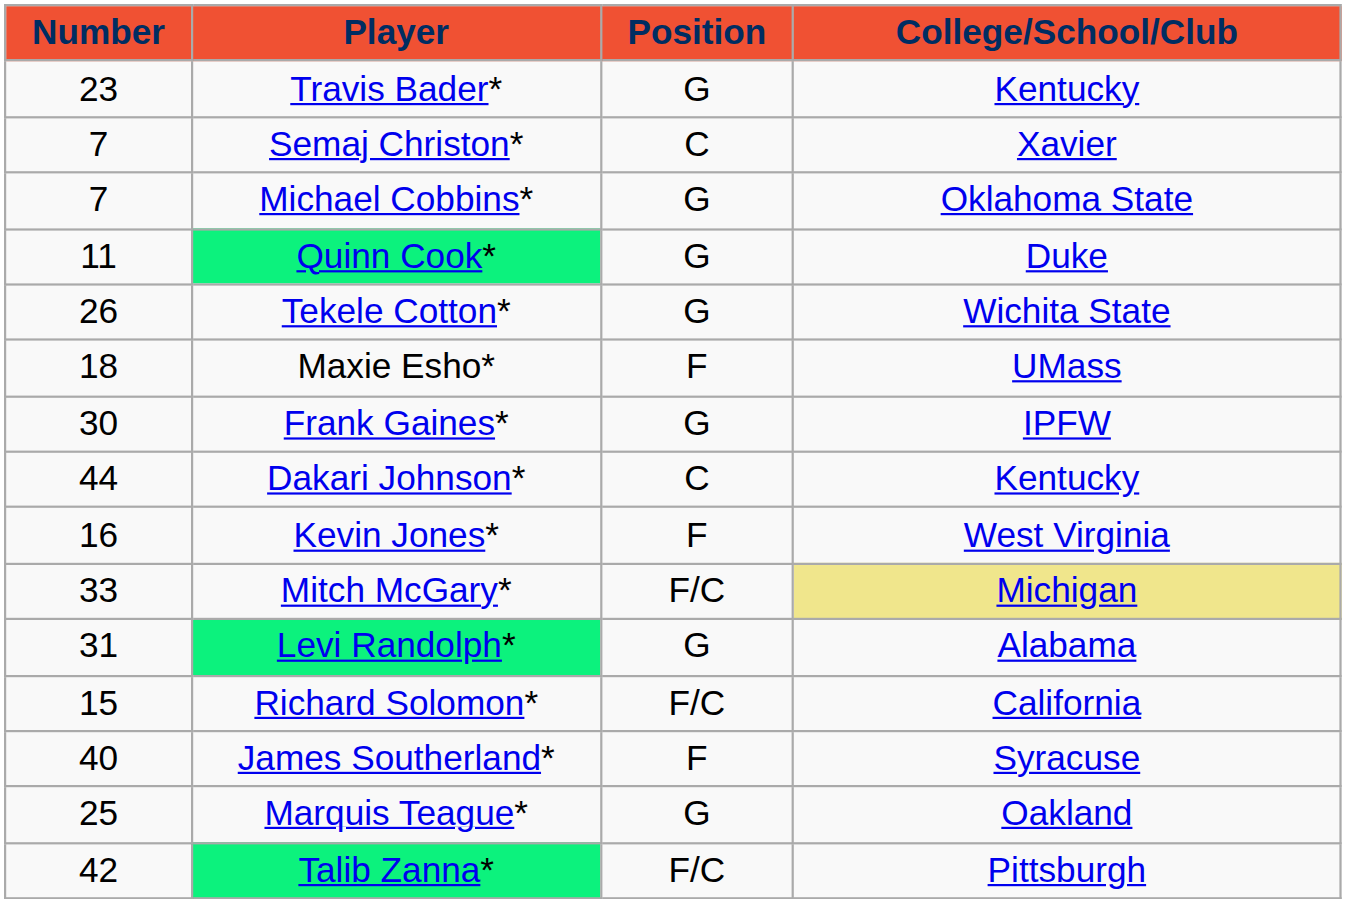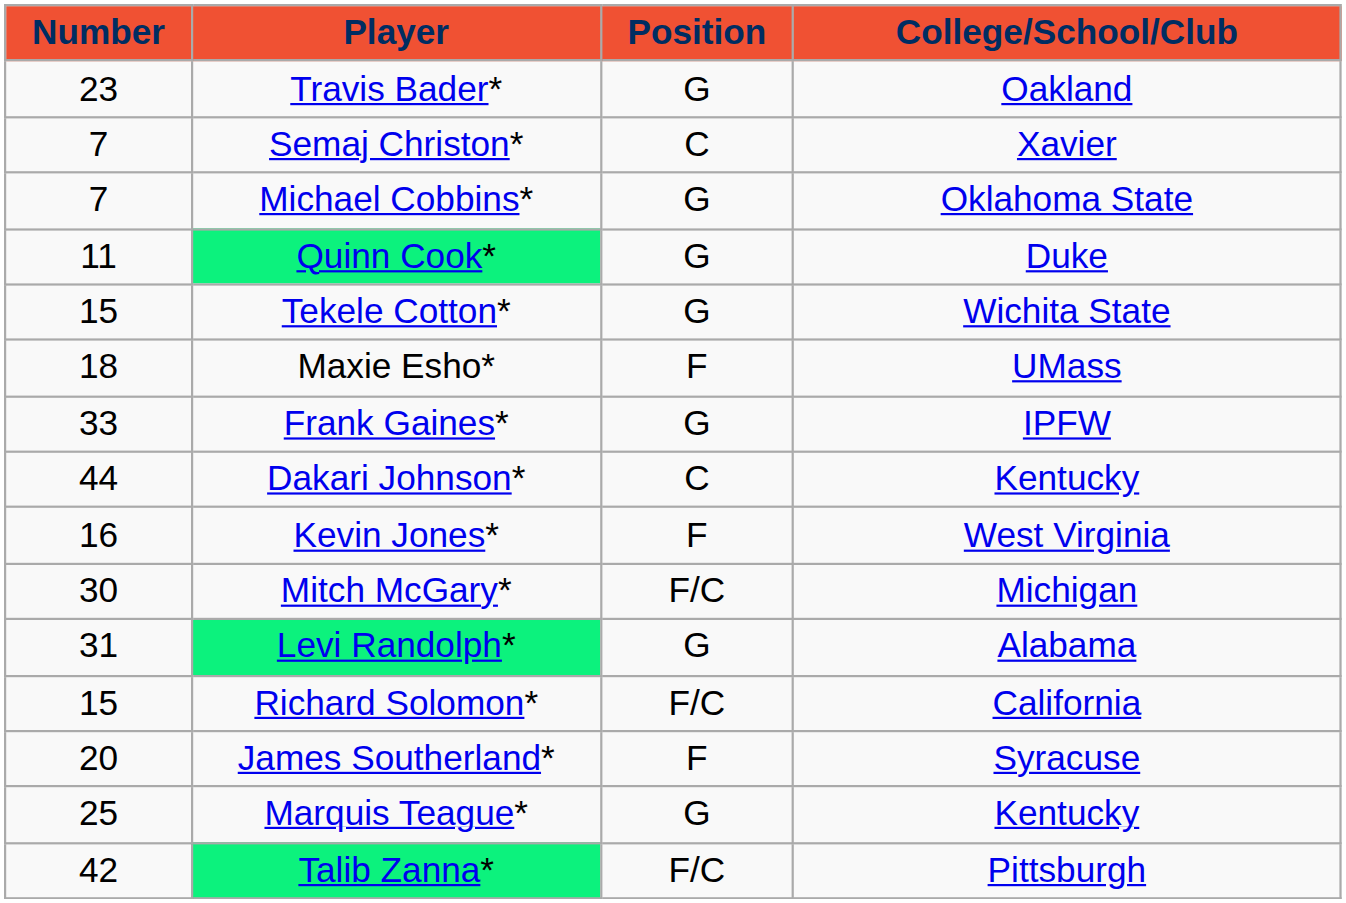Travis Bader* | College/School/Club: Kentucky -> Oakland
Tekele Cotton* | Number: 26 -> 15
Frank Gaines* | Number: 30 -> 33
Mitch McGary* | Number: 33 -> 30
Mitch McGary* | College/School/Club: khaki background -> no background
James Southerland* | Number: 40 -> 20
Marquis Teague* | College/School/Club: Oakland -> Kentucky
